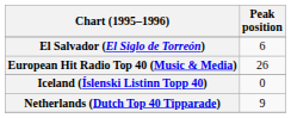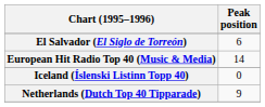European Hit Radio Top 40 (Music & Media) | Peak position: 26 -> 14
